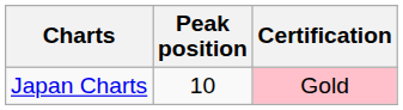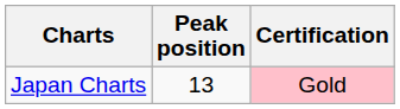Japan Charts | Peak position: 10 -> 13
